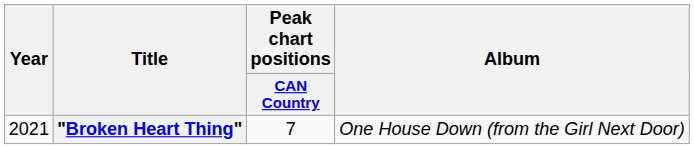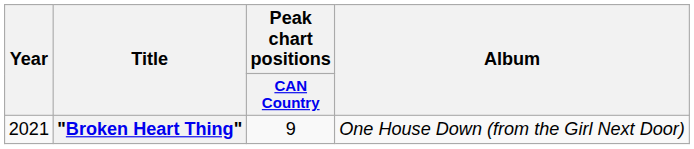"Broken Heart Thing" | Peak chart positions / CAN Country: 7 -> 9
